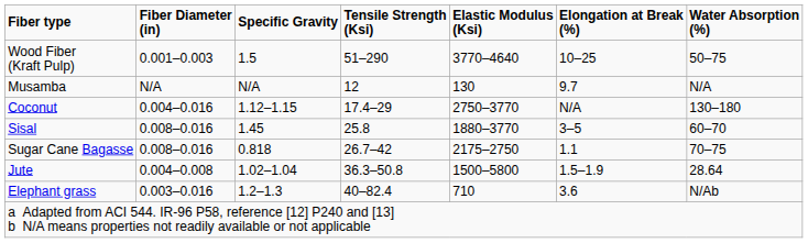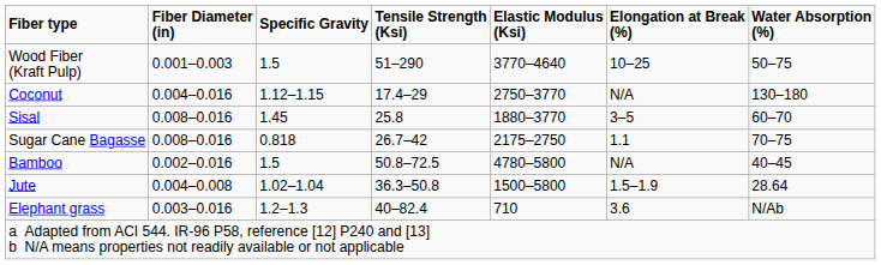- row: Musamba | N/A | N/A | 12 | 130 | 9.7 | N/A
+ row: Bamboo | 0.002–0.016 | 1.5 | 50.8–72.5 | 4780–5800 | N/A | 40–45
